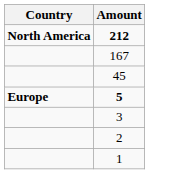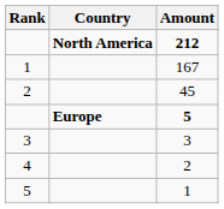+ column: Rank | 1 | 2 | 3 | 4 | 5
